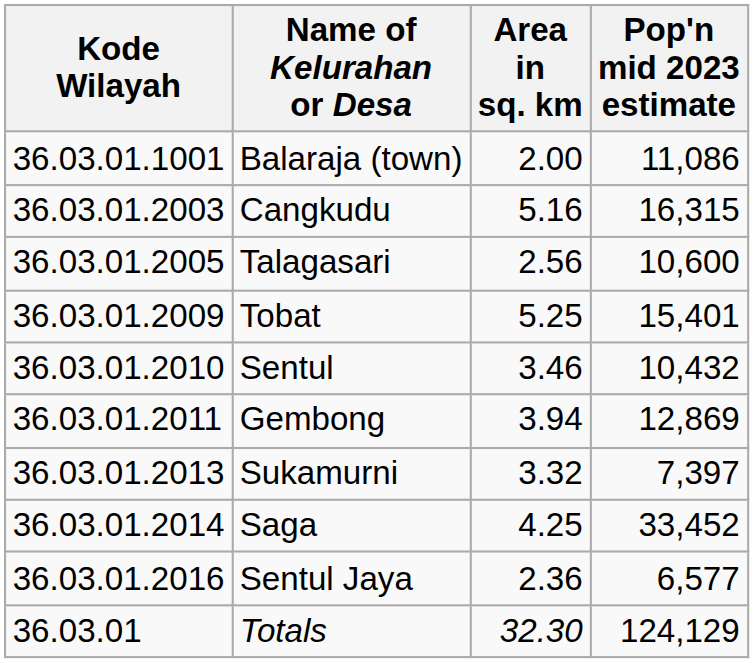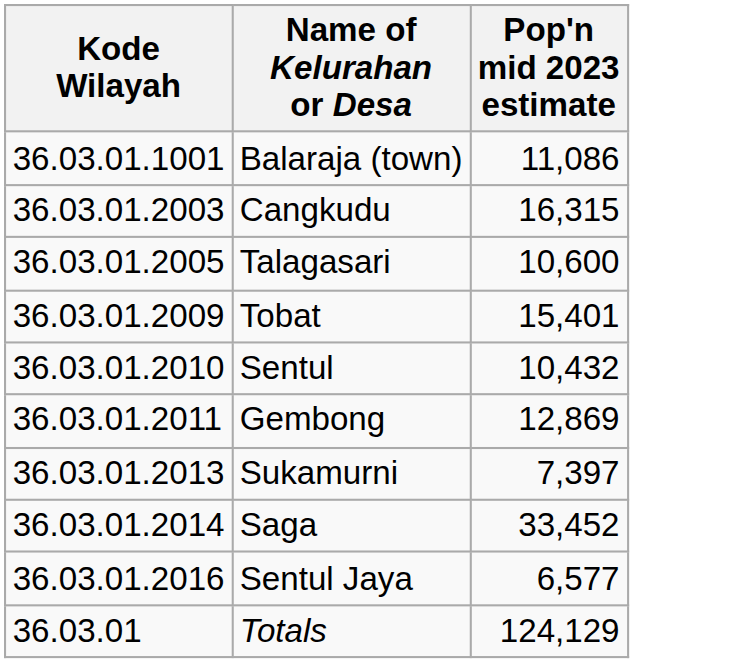- column: Area in sq. km | 2.00 | 5.16 | 2.56 | 5.25 | 3.46 | 3.94 | 3.32 | 4.25 | 2.36 | 32.30
